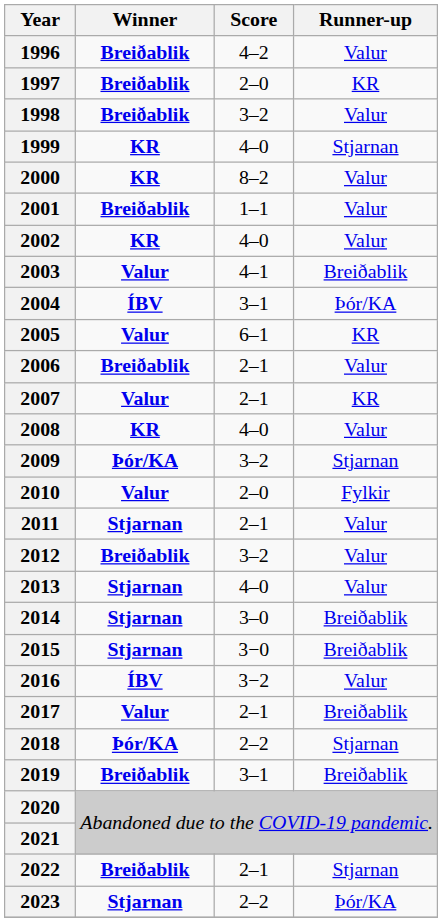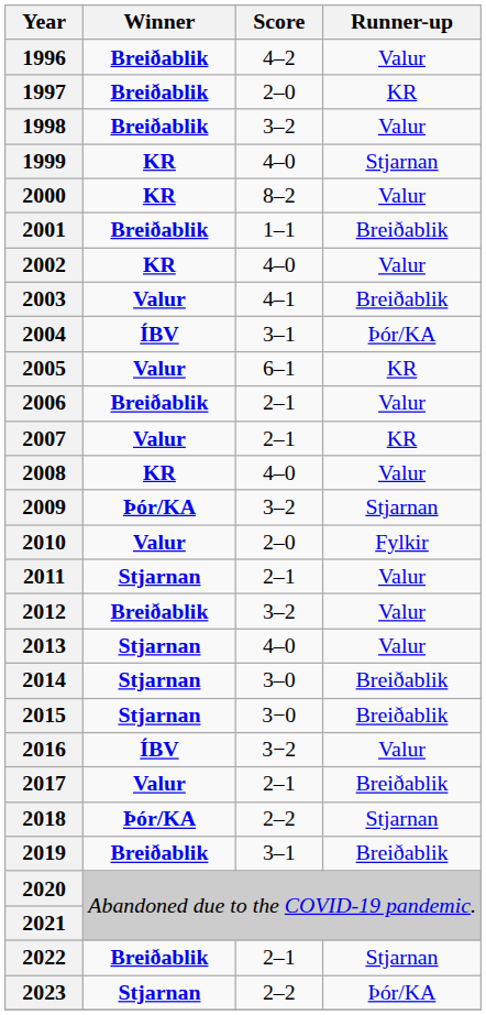2001 | Runner-up: Valur -> Breiðablik
